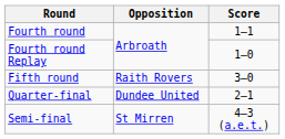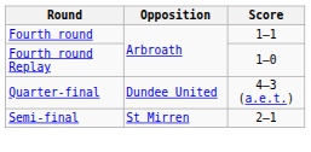- row: Fifth round | Raith Rovers | 3–0
Quarter-final | Score: 2–1 -> 4–3 (a.e.t.)
Semi-final | Score: 4–3 (a.e.t.) -> 2–1
